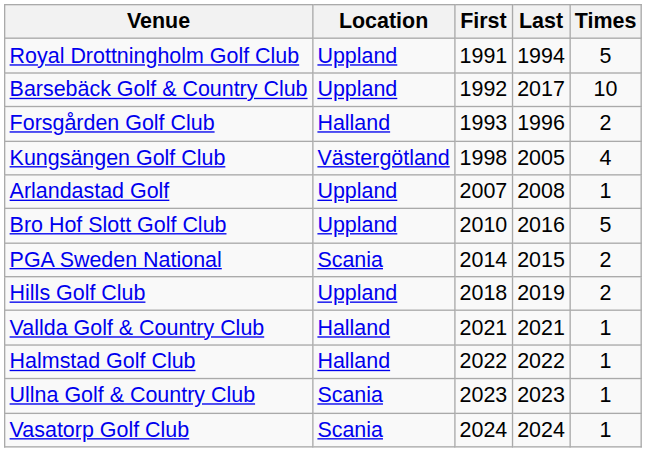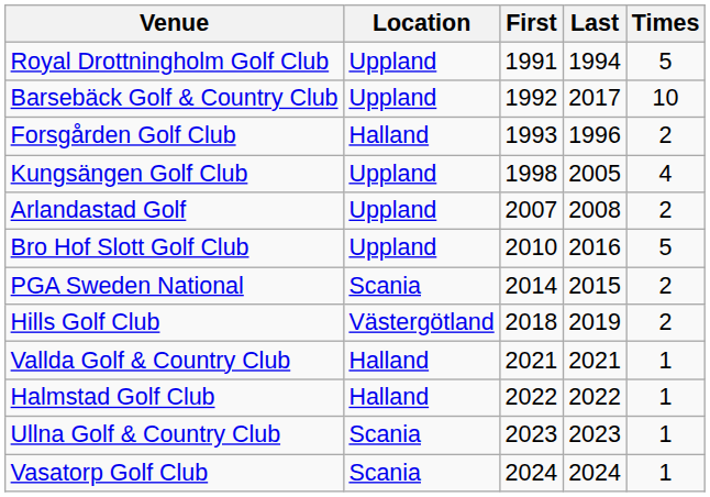Kungsängen Golf Club | Location: Västergötland -> Uppland
Arlandastad Golf | Times: 1 -> 2
Hills Golf Club | Location: Uppland -> Västergötland
